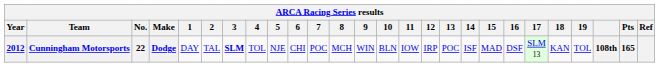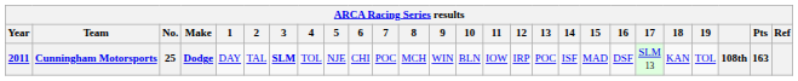Cunningham Motorsports | Year: 2012 -> 2011
Cunningham Motorsports | No.: 22 -> 25
Cunningham Motorsports | Pts: 165 -> 163
